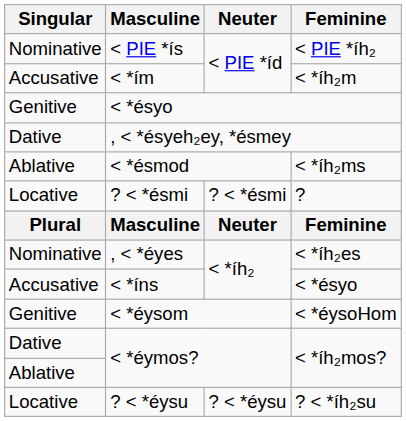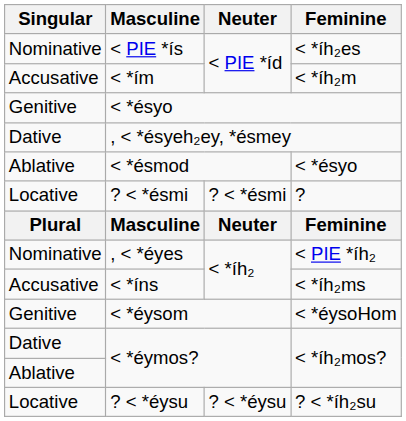< PIE *ís | Feminine: < PIE *íh₂ -> < *íh₂es
< *ésmod | Feminine: < *íh₂ms -> < *ésyo
, < *éyes | Feminine: < *íh₂es -> < PIE *íh₂
< *íns | Feminine: < *ésyo -> < *íh₂ms
